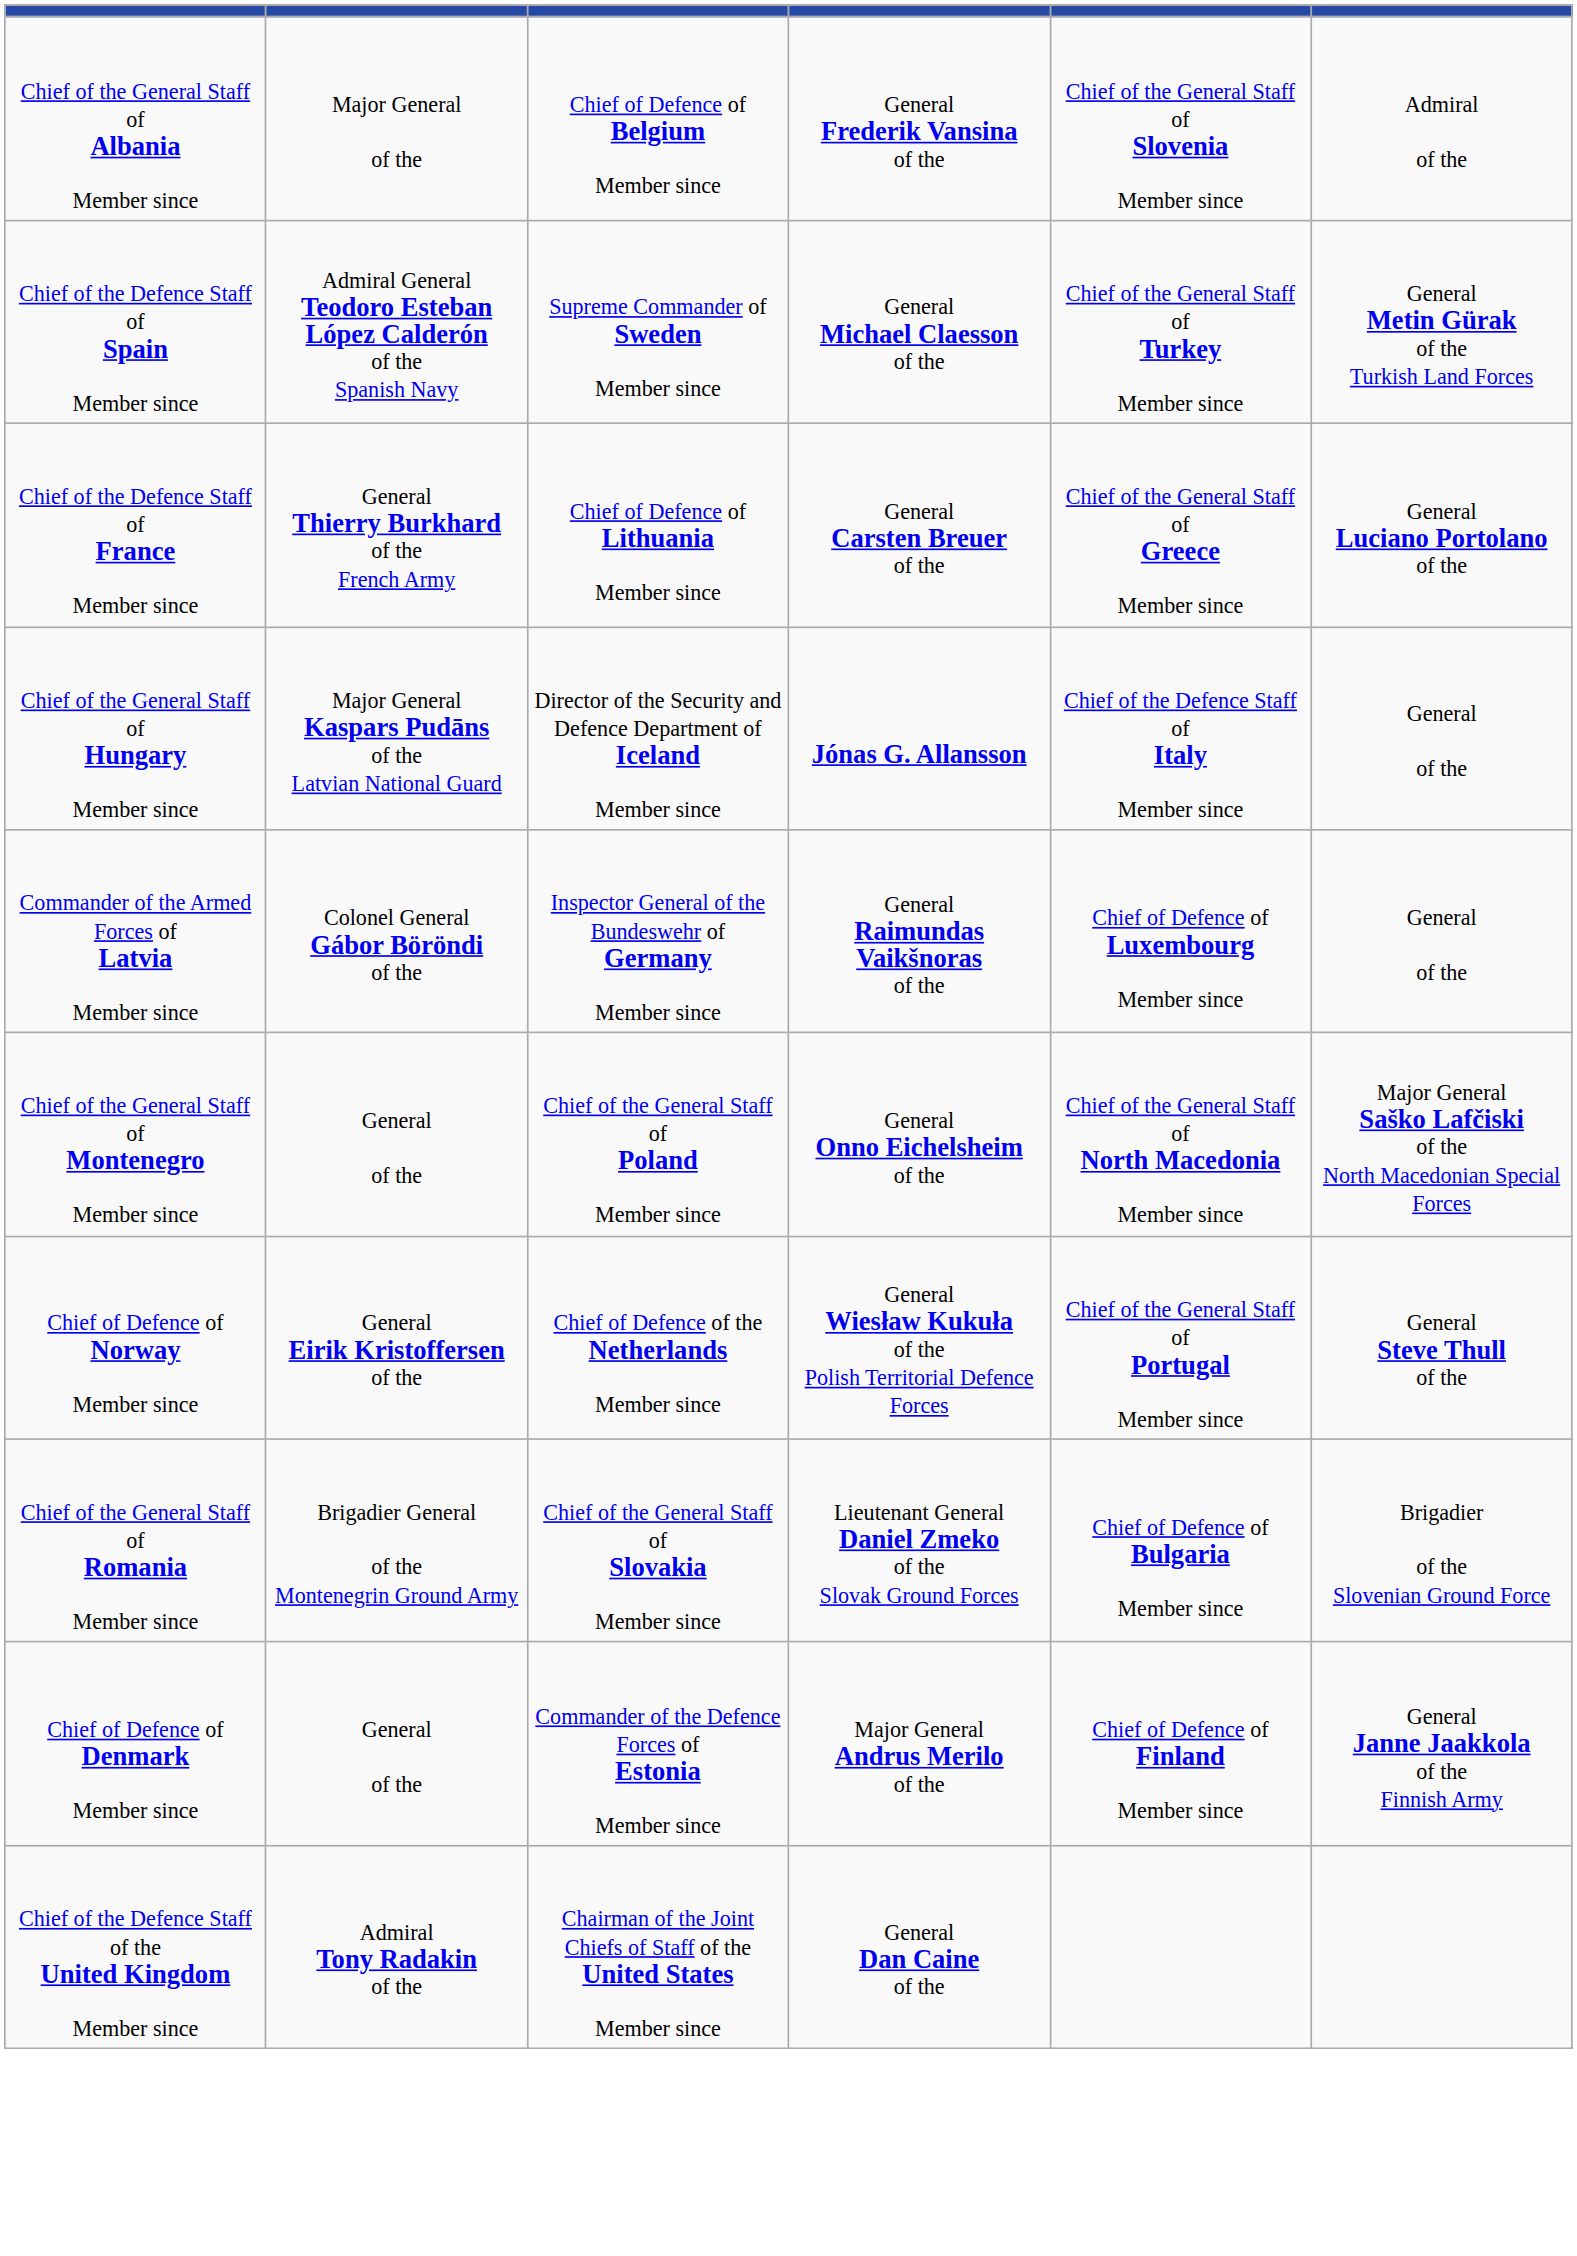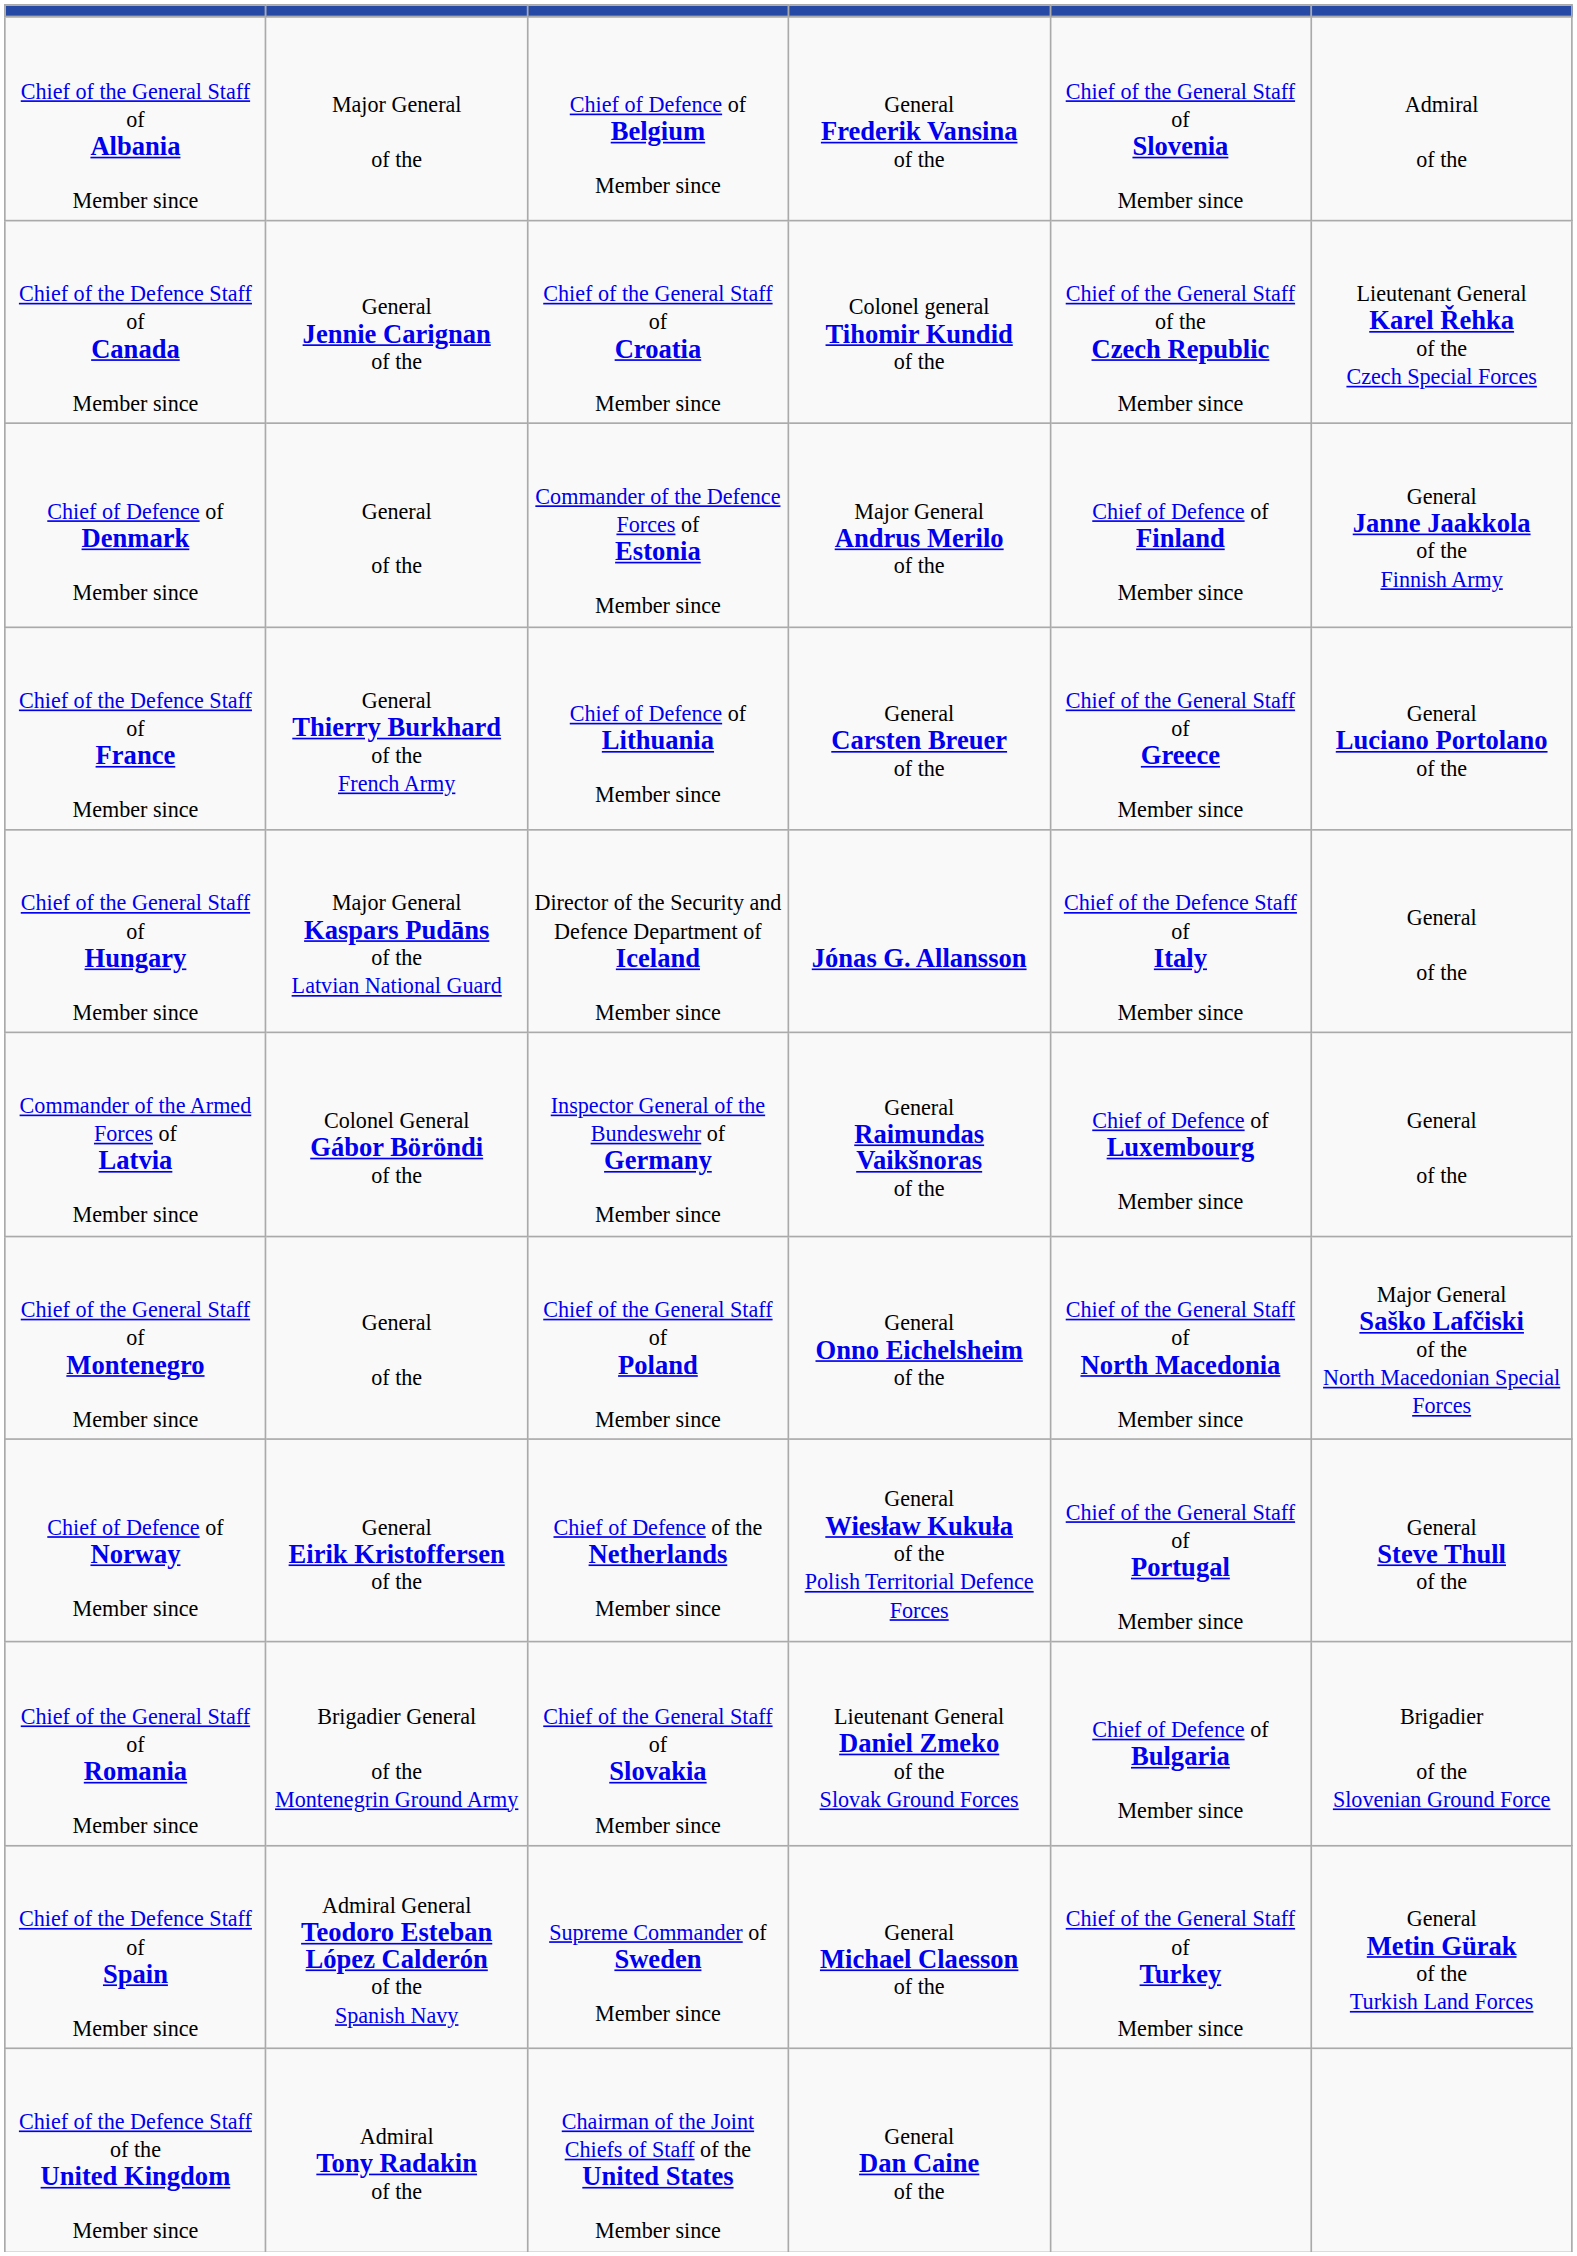+ row: Chief of the Defence Staff of Canada Member since | General Jennie Carignan of the | Chief of the General Staff of Croatia Member since | Colonel general Tihomir Kundid of the | Chief of the General Staff of the Czech Republic Member since | Lieutenant General Karel Řehka of the Czech Special Forces
rows swapped: Chief of Defence of Denmark Member since <-> Chief of the Defence Staff of Spain Member since
